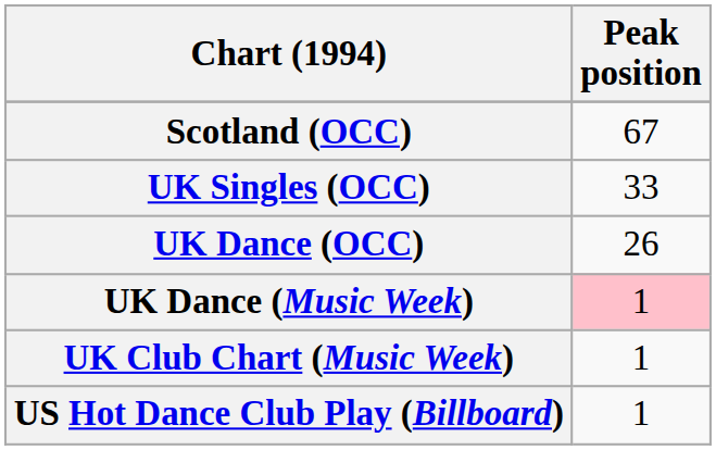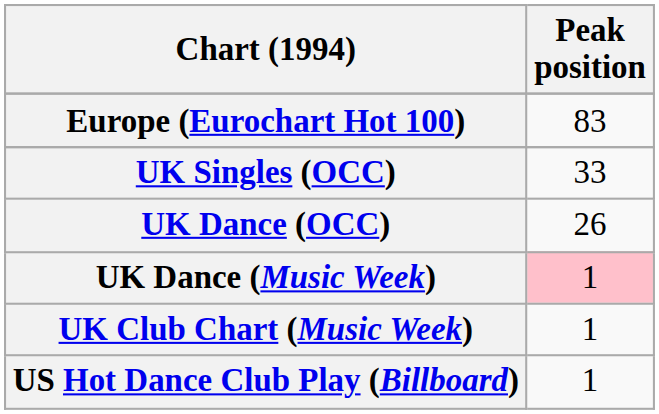+ row: Europe (Eurochart Hot 100) | 83
- row: Scotland (OCC) | 67
